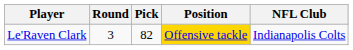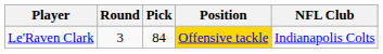Le'Raven Clark | Pick: 82 -> 84
